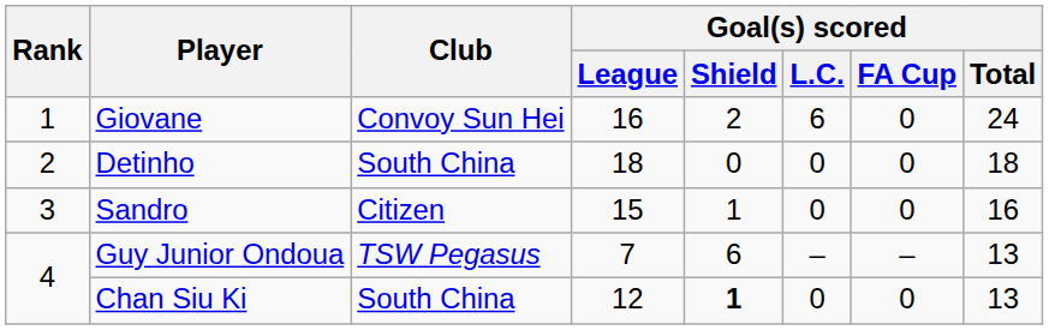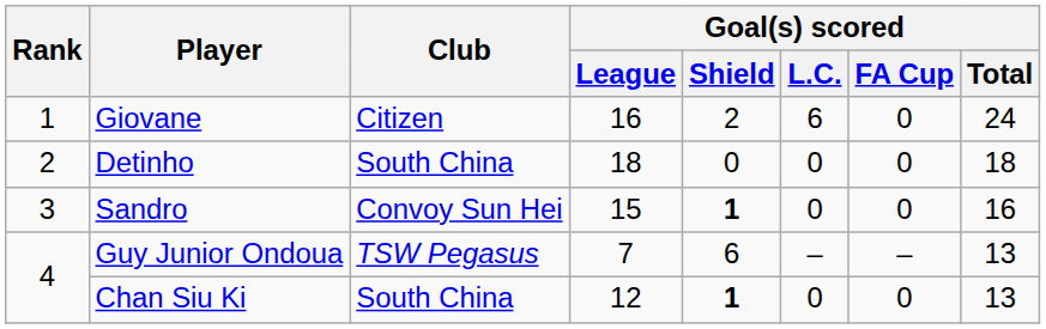Giovane | Club: Convoy Sun Hei -> Citizen
Sandro | Club: Citizen -> Convoy Sun Hei
Sandro | Goal(s) scored / Shield: normal -> bold
